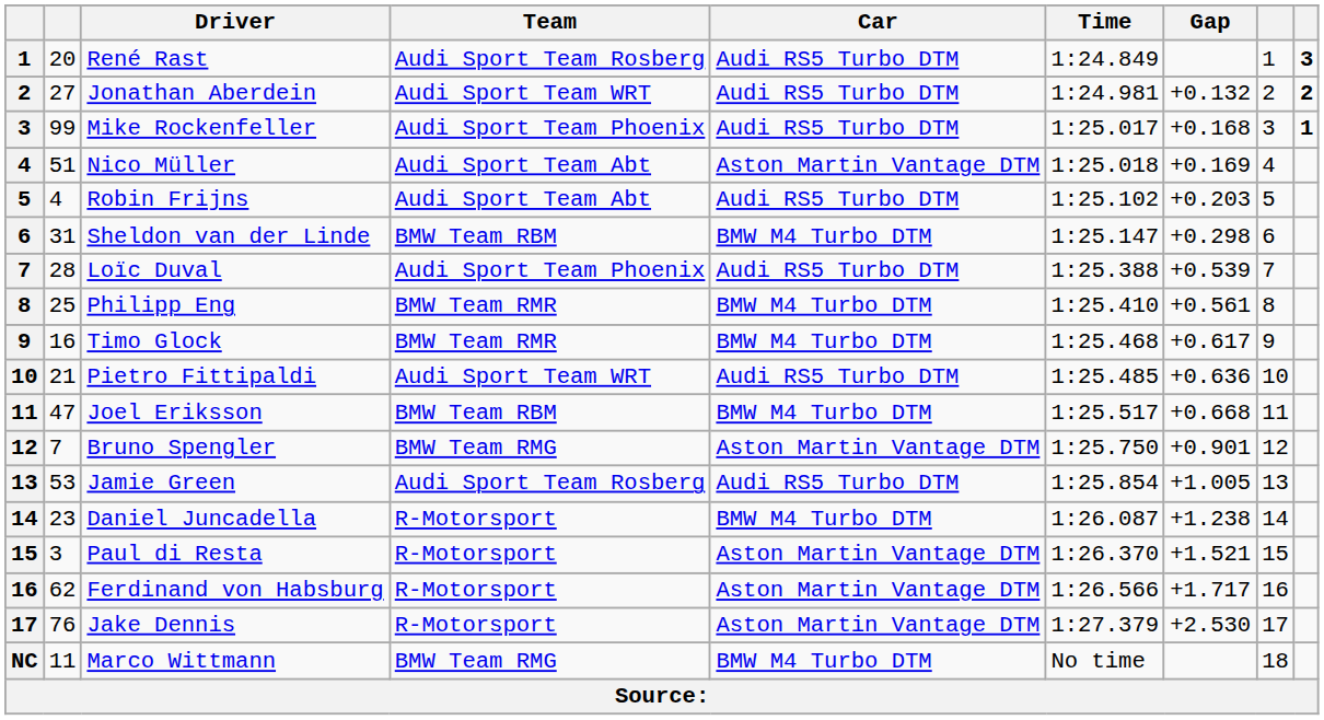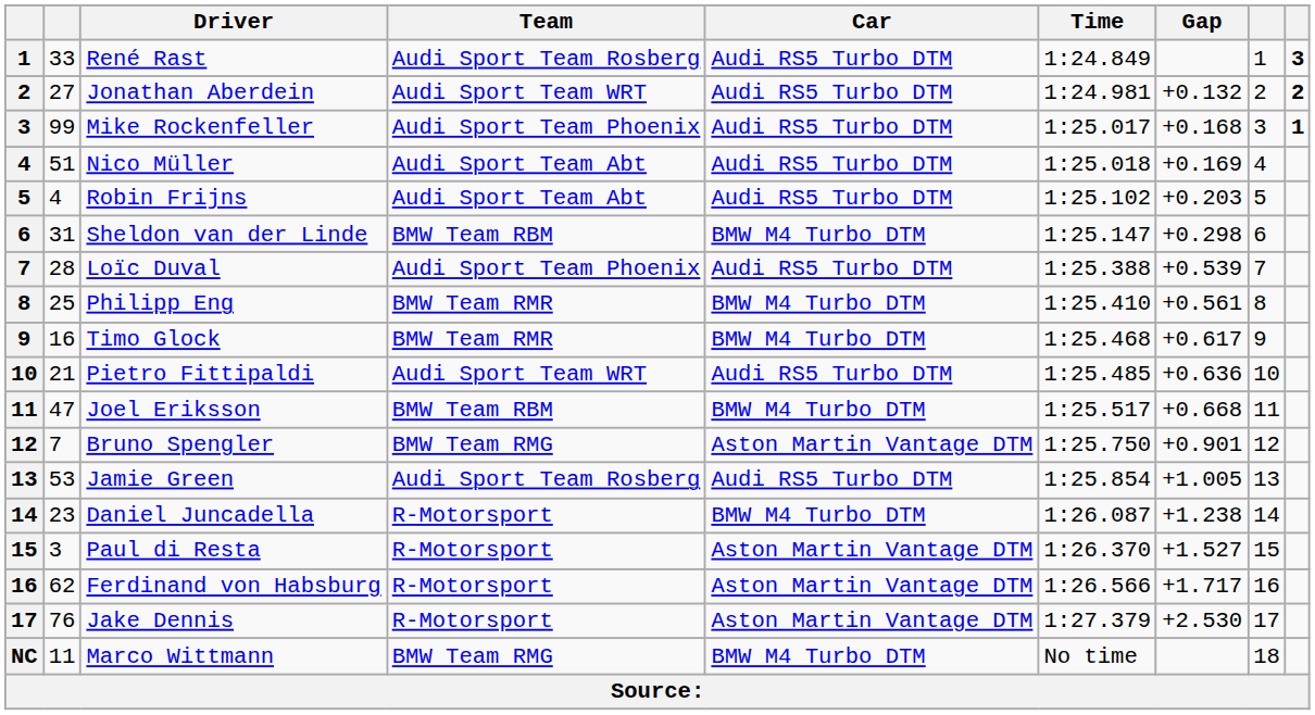René Rast | column 2: 20 -> 33
Nico Müller | Car: Aston Martin Vantage DTM -> Audi RS5 Turbo DTM
Paul di Resta | Gap: +1.521 -> +1.527
